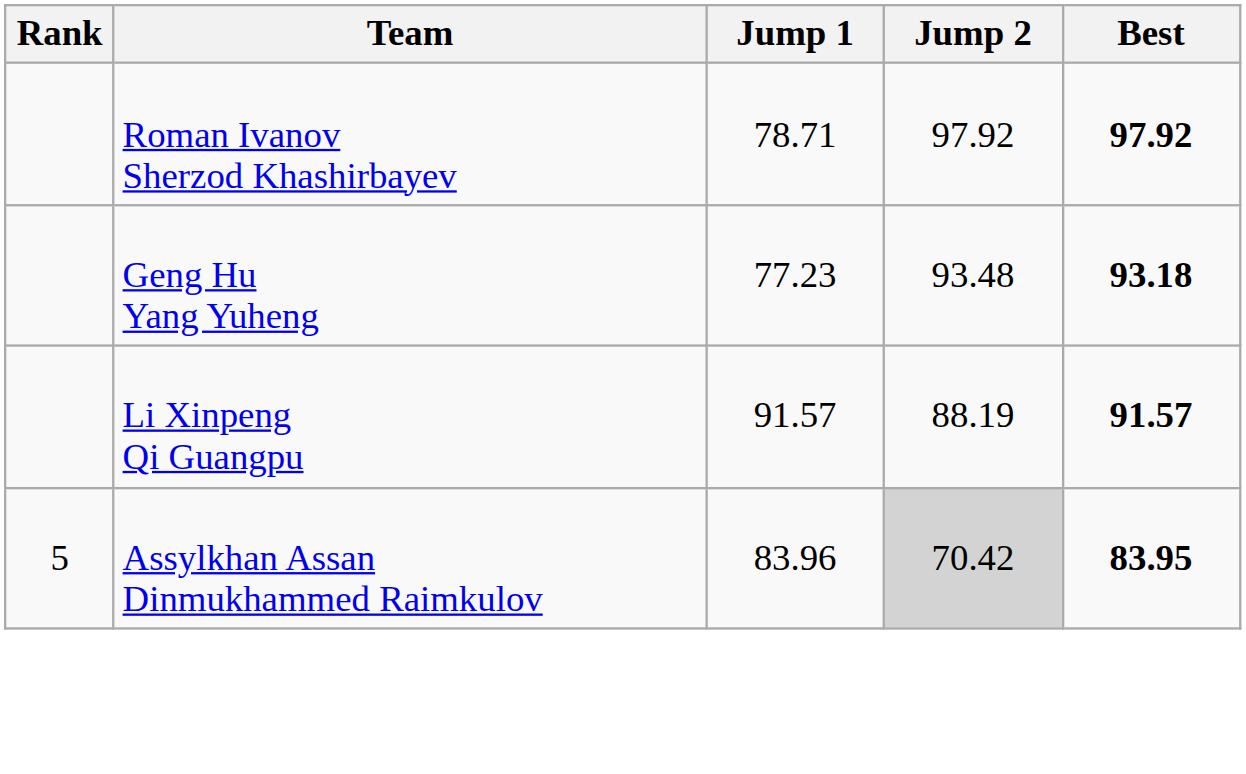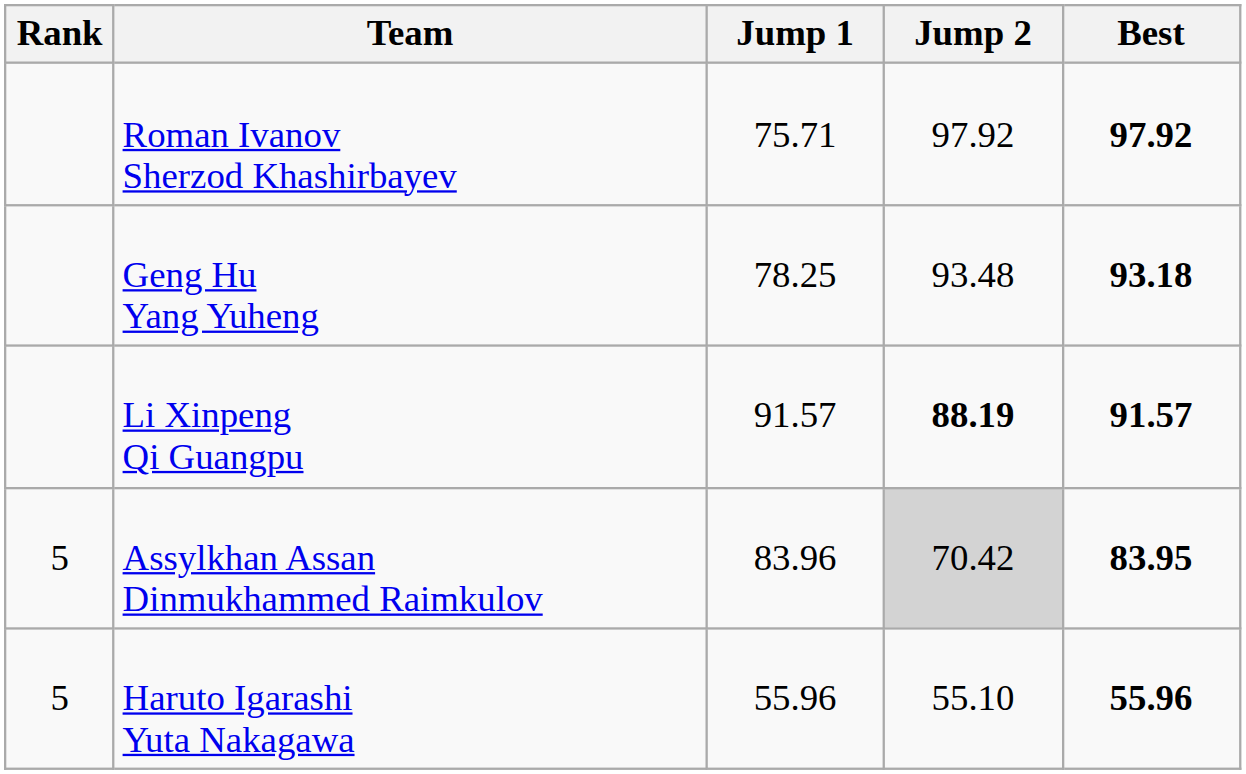Roman Ivanov Sherzod Khashirbayev | Jump 1: 78.71 -> 75.71
Geng Hu Yang Yuheng | Jump 1: 77.23 -> 78.25
Li Xinpeng Qi Guangpu | Jump 2: normal -> bold
+ row: 5 | Haruto Igarashi Yuta Nakagawa | 55.96 | 55.10 | 55.96
